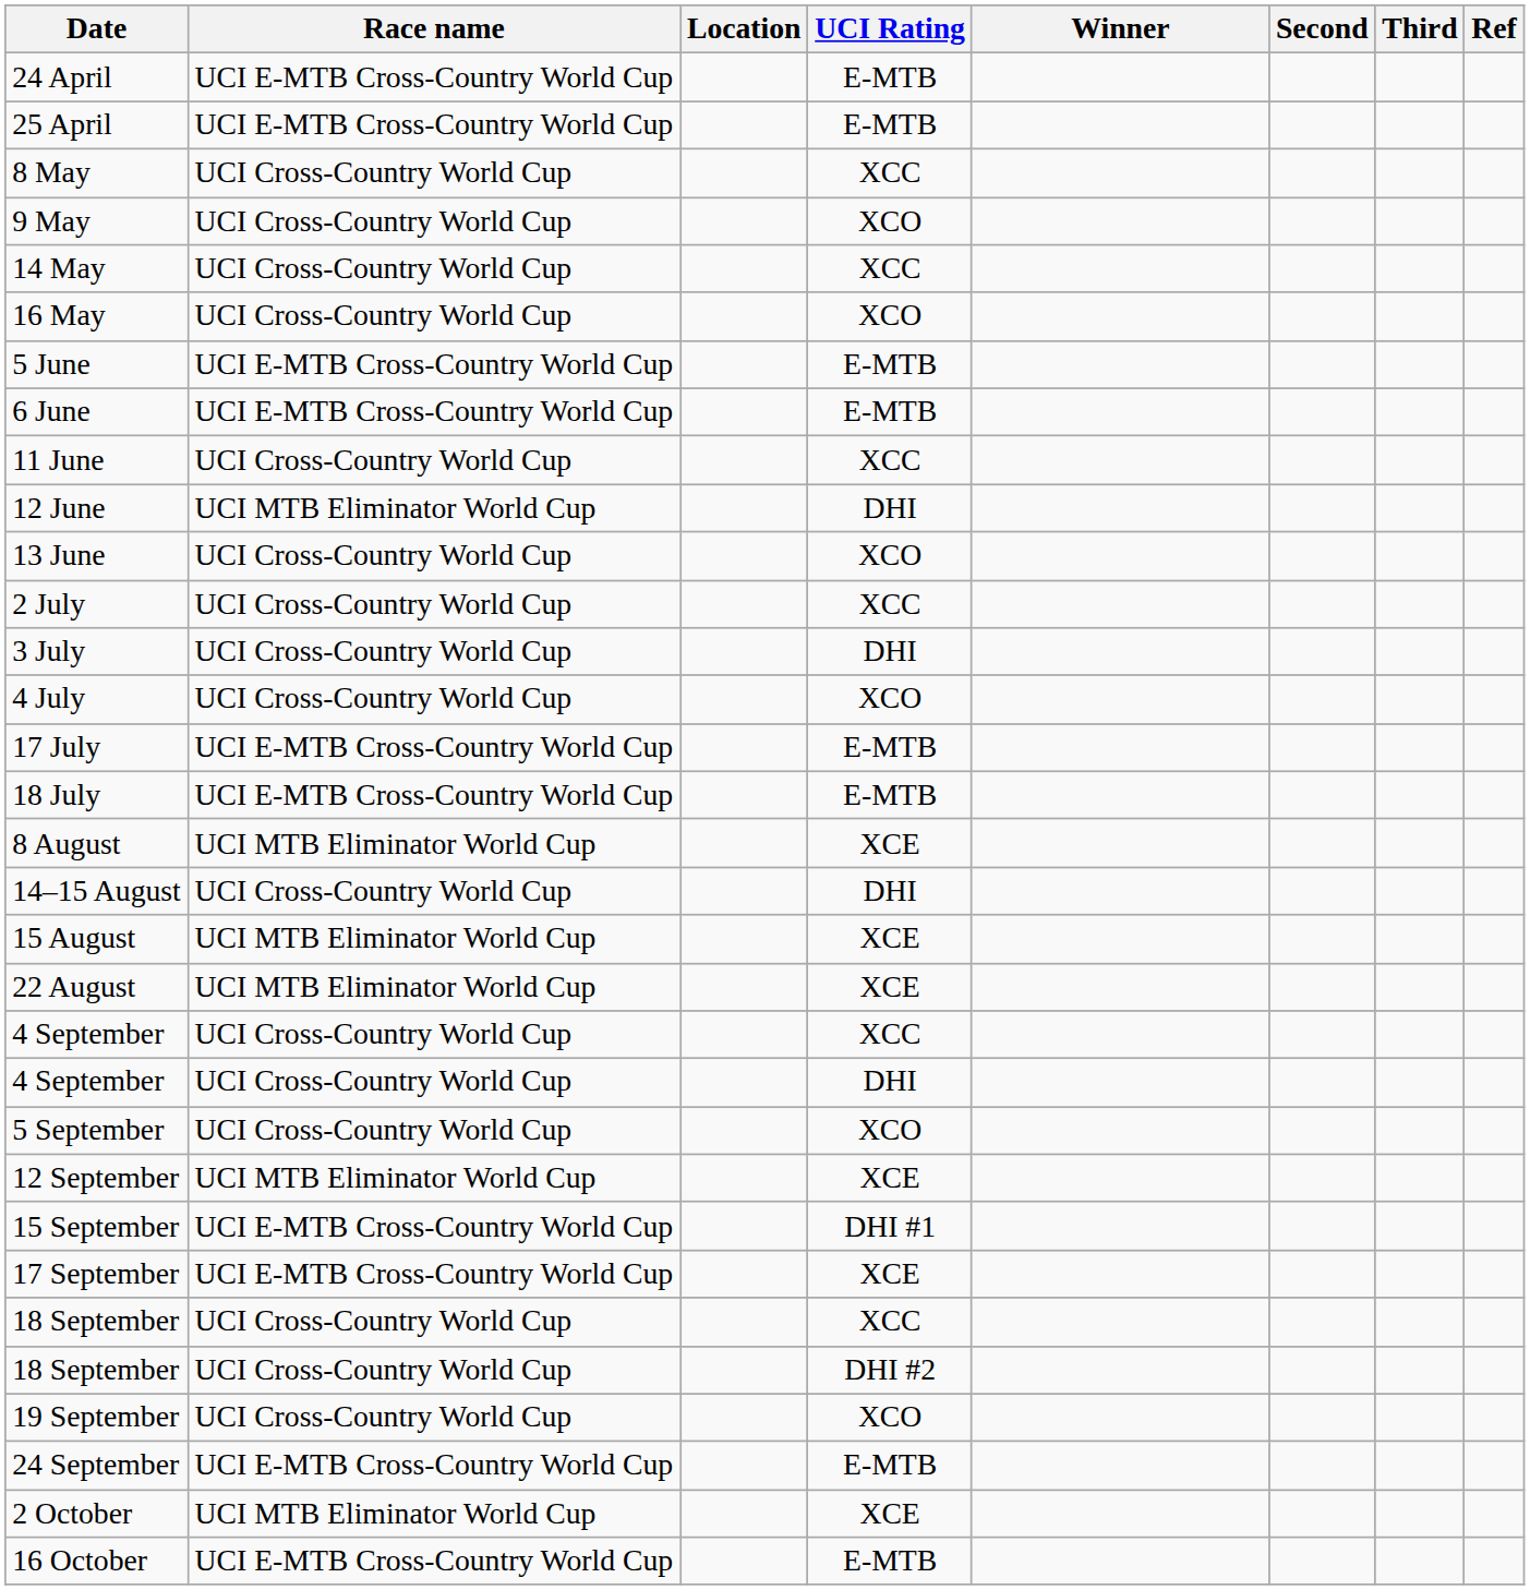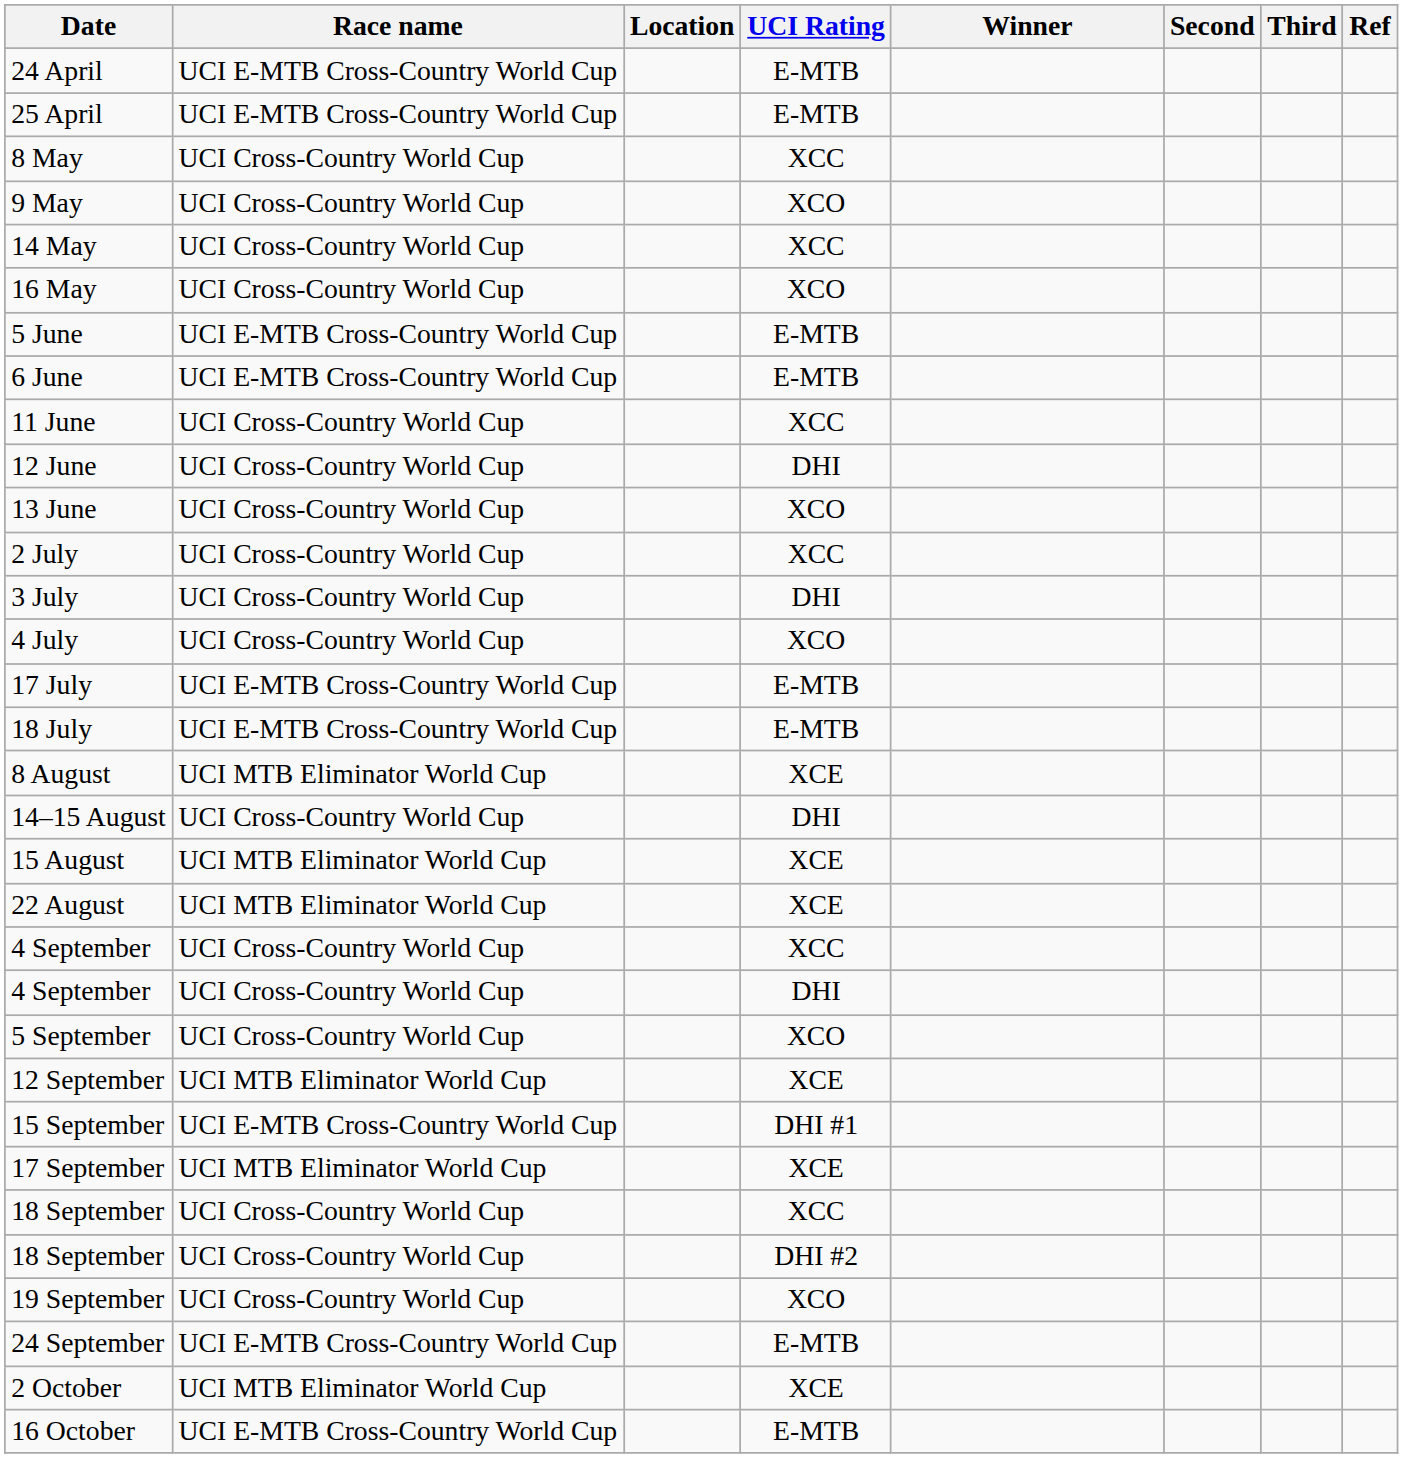12 June | Race name: UCI MTB Eliminator World Cup -> UCI Cross-Country World Cup
17 September | Race name: UCI E-MTB Cross-Country World Cup -> UCI MTB Eliminator World Cup
